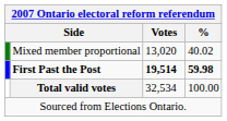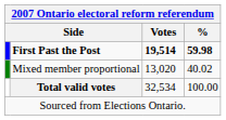rows swapped: First Past the Post <-> Mixed member proportional
